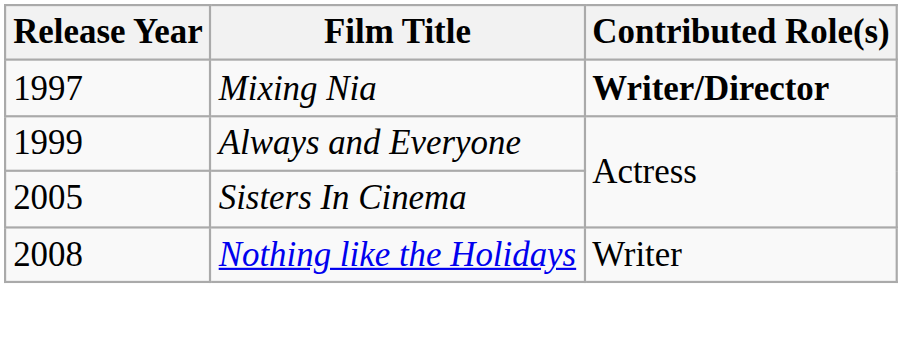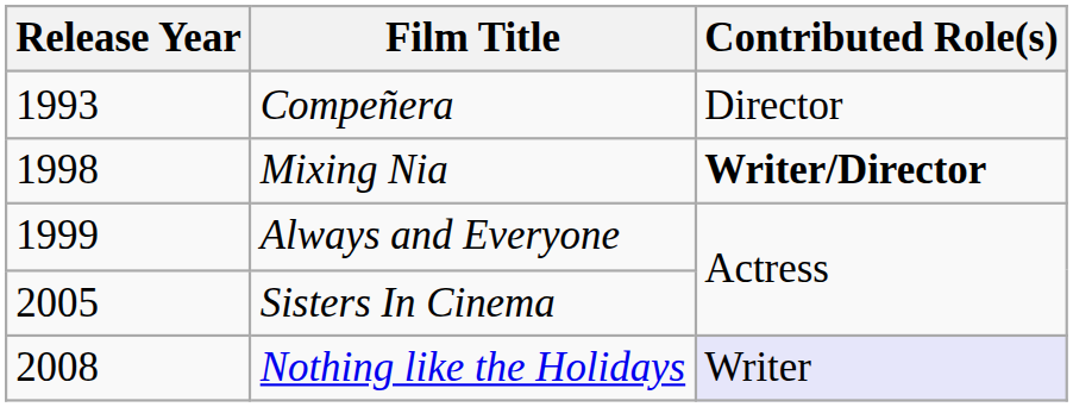+ row: 1993 | Compeñera | Director
Mixing Nia | Release Year: 1997 -> 1998
Nothing like the Holidays | Contributed Role(s): no background -> lavender background
